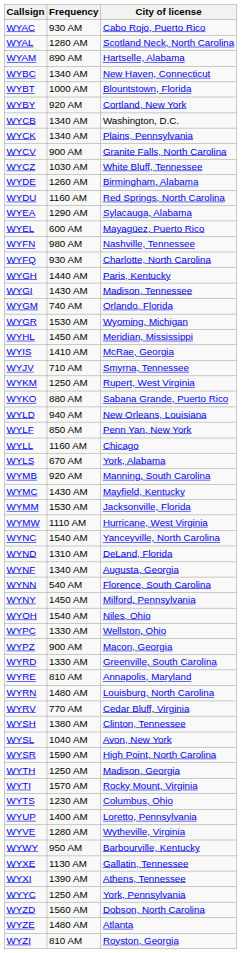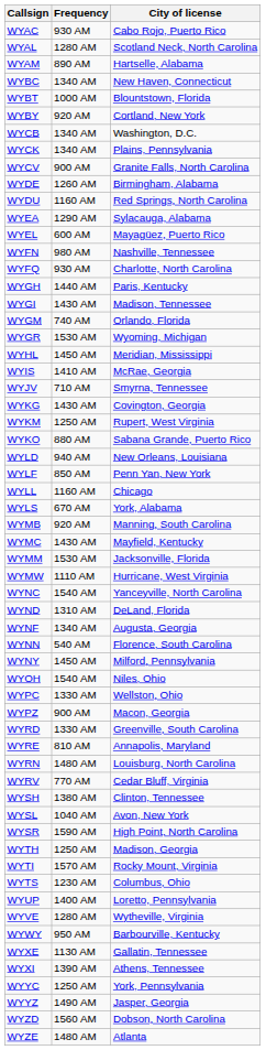- row: WYCZ | 1030 AM | White Bluff, Tennessee
+ row: WYKG | 1430 AM | Covington, Georgia
+ row: WYYZ | 1490 AM | Jasper, Georgia
- row: WYZI | 810 AM | Royston, Georgia
